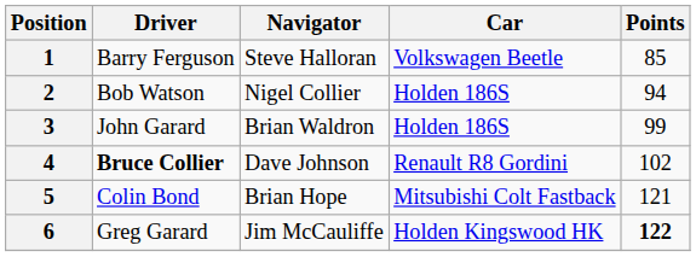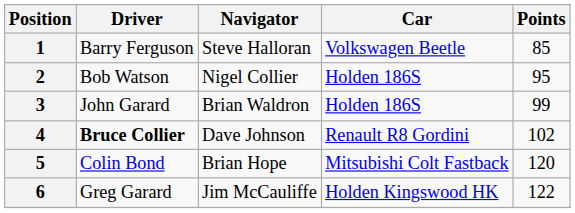2 | Points: 94 -> 95
5 | Points: 121 -> 120
6 | Points: bold -> normal
